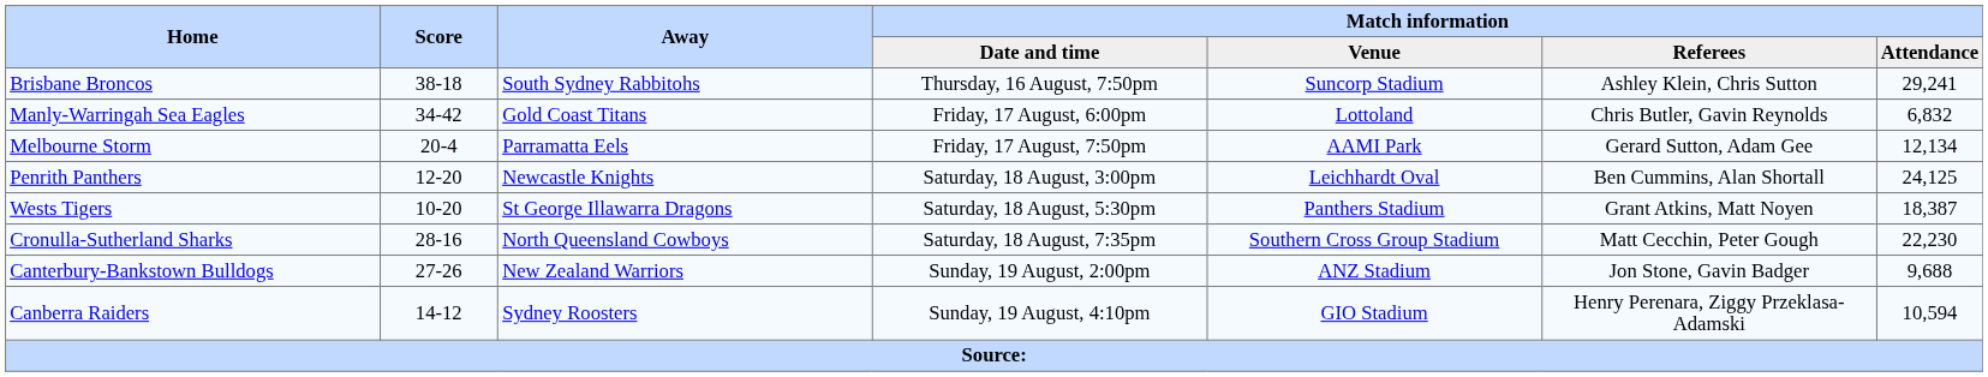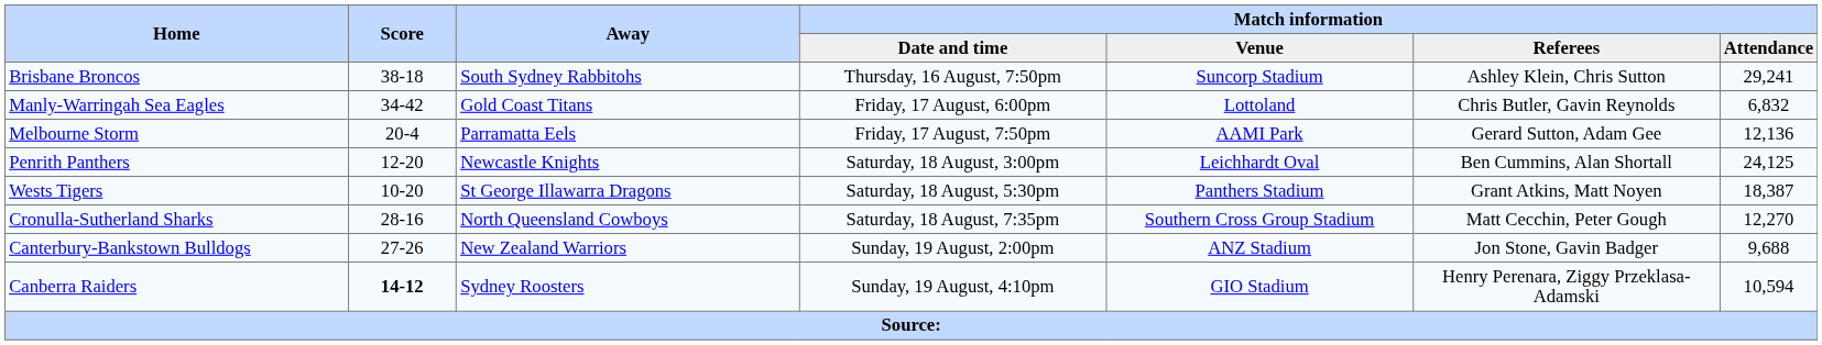Melbourne Storm | Match information / Attendance: 12,134 -> 12,136
Cronulla-Sutherland Sharks | Match information / Attendance: 22,230 -> 12,270
Canberra Raiders | Score: normal -> bold
